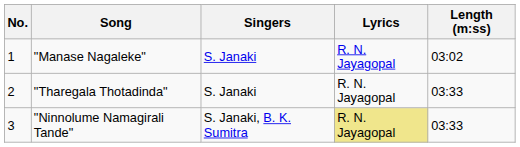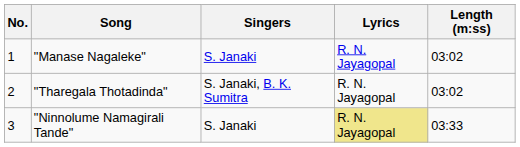"Tharegala Thotadinda" | Singers: S. Janaki -> S. Janaki, B. K. Sumitra
"Tharegala Thotadinda" | Length (m:ss): 03:33 -> 03:02
"Ninnolume Namagirali Tande" | Singers: S. Janaki, B. K. Sumitra -> S. Janaki
